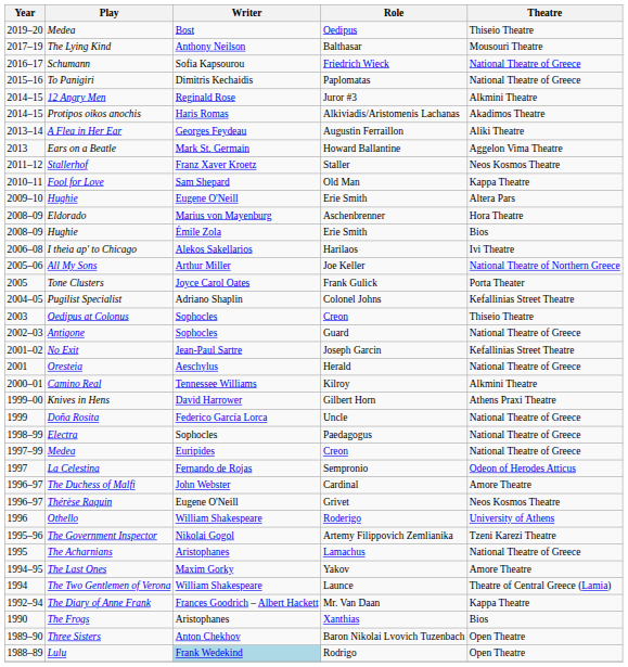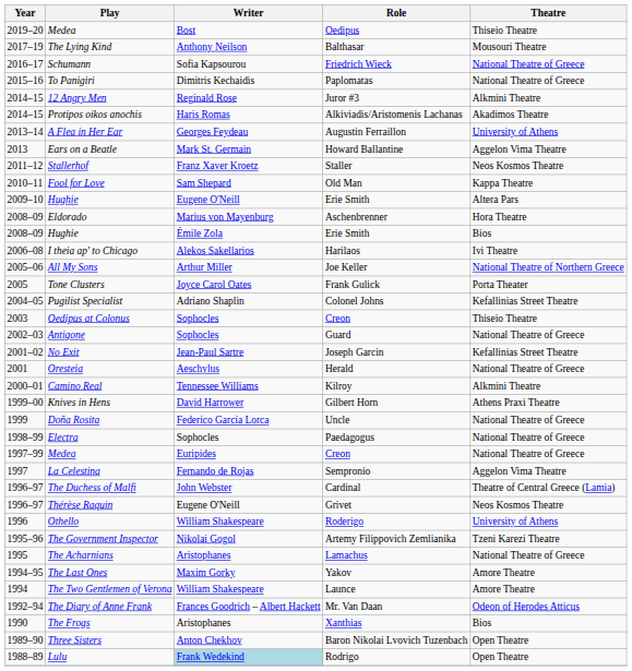A Flea in Her Ear | Theatre: Aliki Theatre -> University of Athens
La Celestina | Theatre: Odeon of Herodes Atticus -> Aggelon Vima Theatre
The Duchess of Malfi | Theatre: Amore Theatre -> Theatre of Central Greece (Lamia)
The Two Gentlemen of Verona | Theatre: Theatre of Central Greece (Lamia) -> Amore Theatre
The Diary of Anne Frank | Theatre: Kappa Theatre -> Odeon of Herodes Atticus
